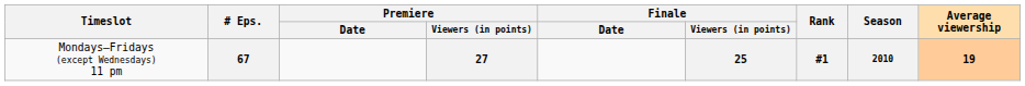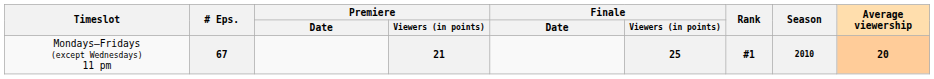67 | Premiere / Viewers (in points): 27 -> 21
67 | Average viewership: 19 -> 20
